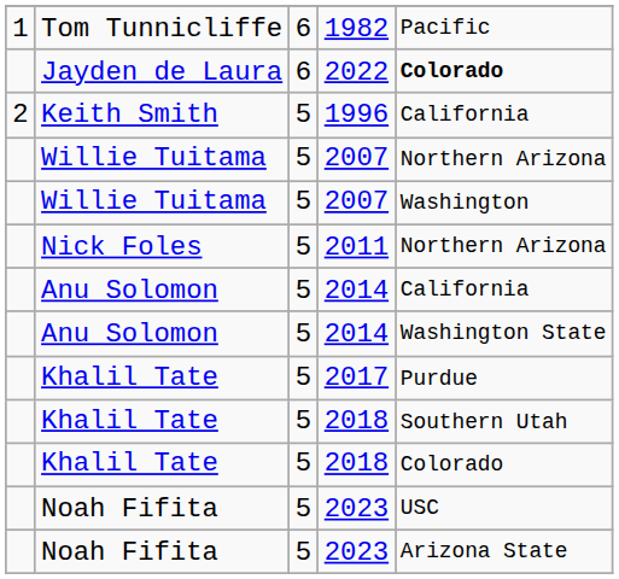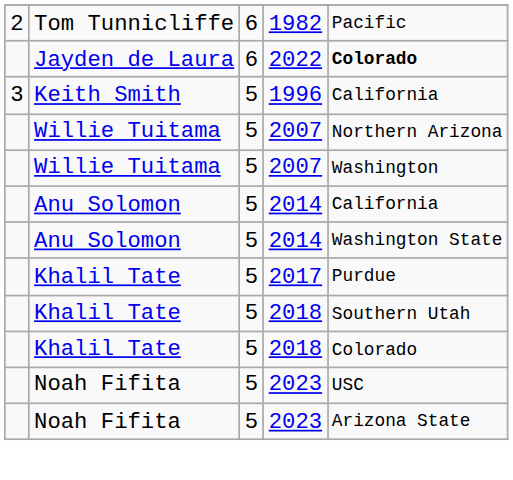1982 | column 1: 1 -> 2
1996 | column 1: 2 -> 3
- row: Nick Foles | 5 | 2011 | Northern Arizona
